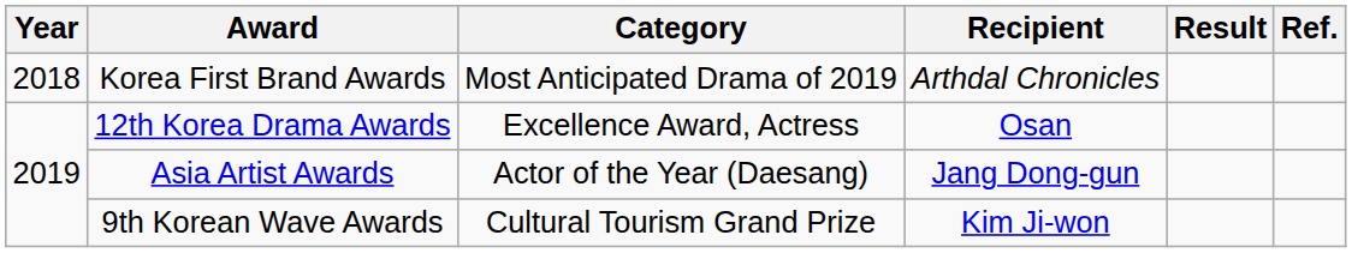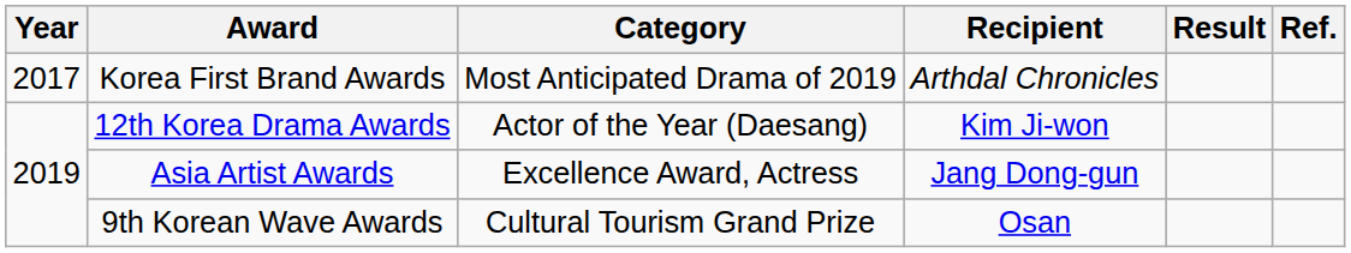Korea First Brand Awards | Year: 2018 -> 2017
12th Korea Drama Awards | Category: Excellence Award, Actress -> Actor of the Year (Daesang)
12th Korea Drama Awards | Recipient: Osan -> Kim Ji-won
Asia Artist Awards | Category: Actor of the Year (Daesang) -> Excellence Award, Actress
9th Korean Wave Awards | Recipient: Kim Ji-won -> Osan
